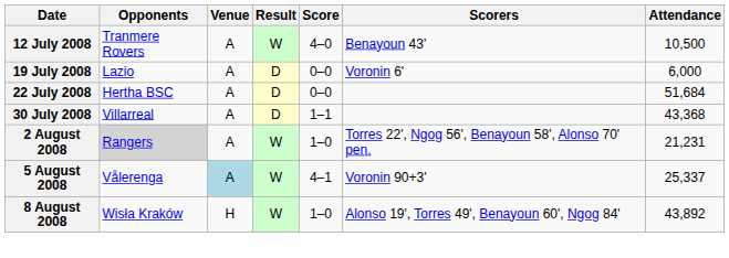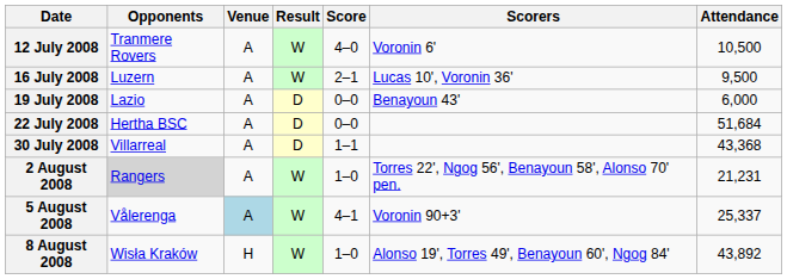12 July 2008 | Scorers: Benayoun 43' -> Voronin 6'
+ row: 16 July 2008 | Luzern | A | W | 2–1 | Lucas 10', Voronin 36' | 9,500
19 July 2008 | Scorers: Voronin 6' -> Benayoun 43'
